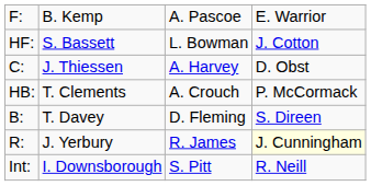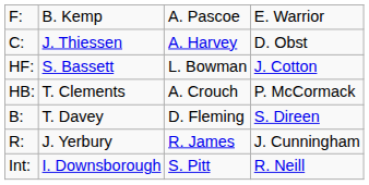rows swapped: HF: <-> C:
R: | column 4: lightyellow background -> no background
